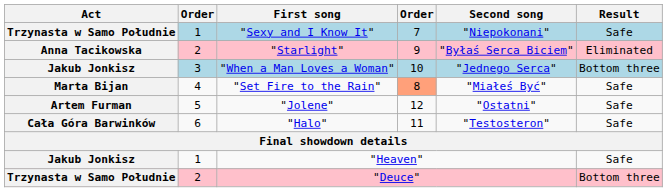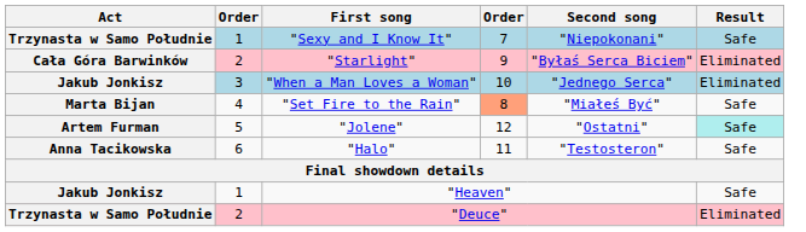"Starlight" | Act: Anna Tacikowska -> Cała Góra Barwinków
"When a Man Loves a Woman" | Result: Bottom three -> Eliminated
"Jolene" | Result: no background -> paleturquoise background
"Halo" | Act: Cała Góra Barwinków -> Anna Tacikowska
"Deuce" | Result: Bottom three -> Eliminated
